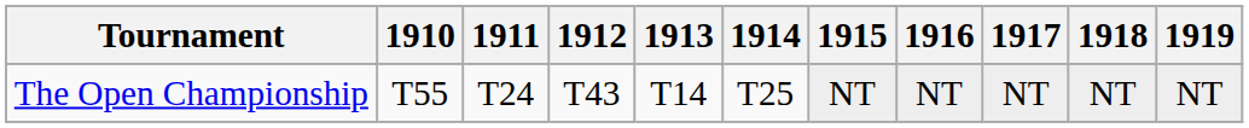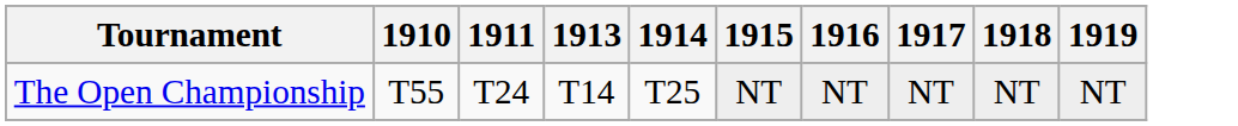- column: 1912 | T43
